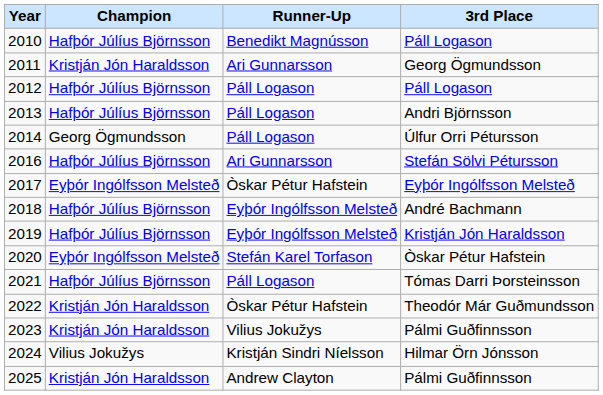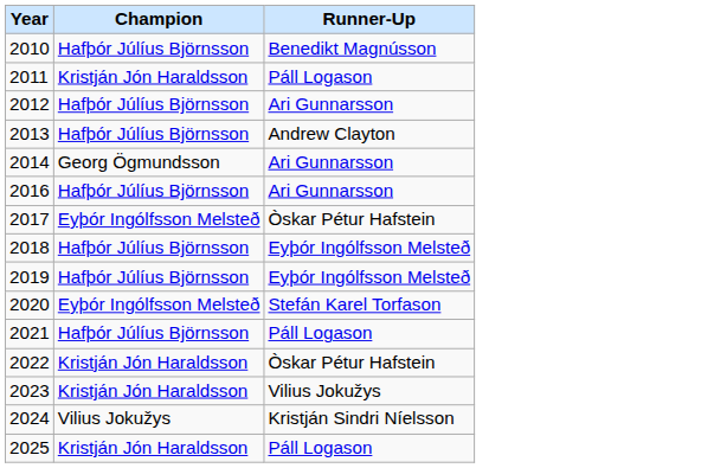- column: 3rd Place | Páll Logason | Georg Ögmundsson | Páll Logason | Andri Björnsson | Úlfur Orri Pétursson | Stefán Sölvi Pétursson | Eyþór Ingólfsson Melsteð | André Bachmann | Kristján Jón Haraldsson | Òskar Pétur Hafstein | Tómas Darri Þorsteinsson | Theodór Már Guðmundsson | Pálmi Guðfinnsson | Hilmar Örn Jónsson | Pálmi Guðfinnsson
2011 | Runner-Up: Ari Gunnarsson -> Páll Logason
2012 | Runner-Up: Páll Logason -> Ari Gunnarsson
2013 | Runner-Up: Páll Logason -> Andrew Clayton
2014 | Runner-Up: Páll Logason -> Ari Gunnarsson
2025 | Runner-Up: Andrew Clayton -> Páll Logason
